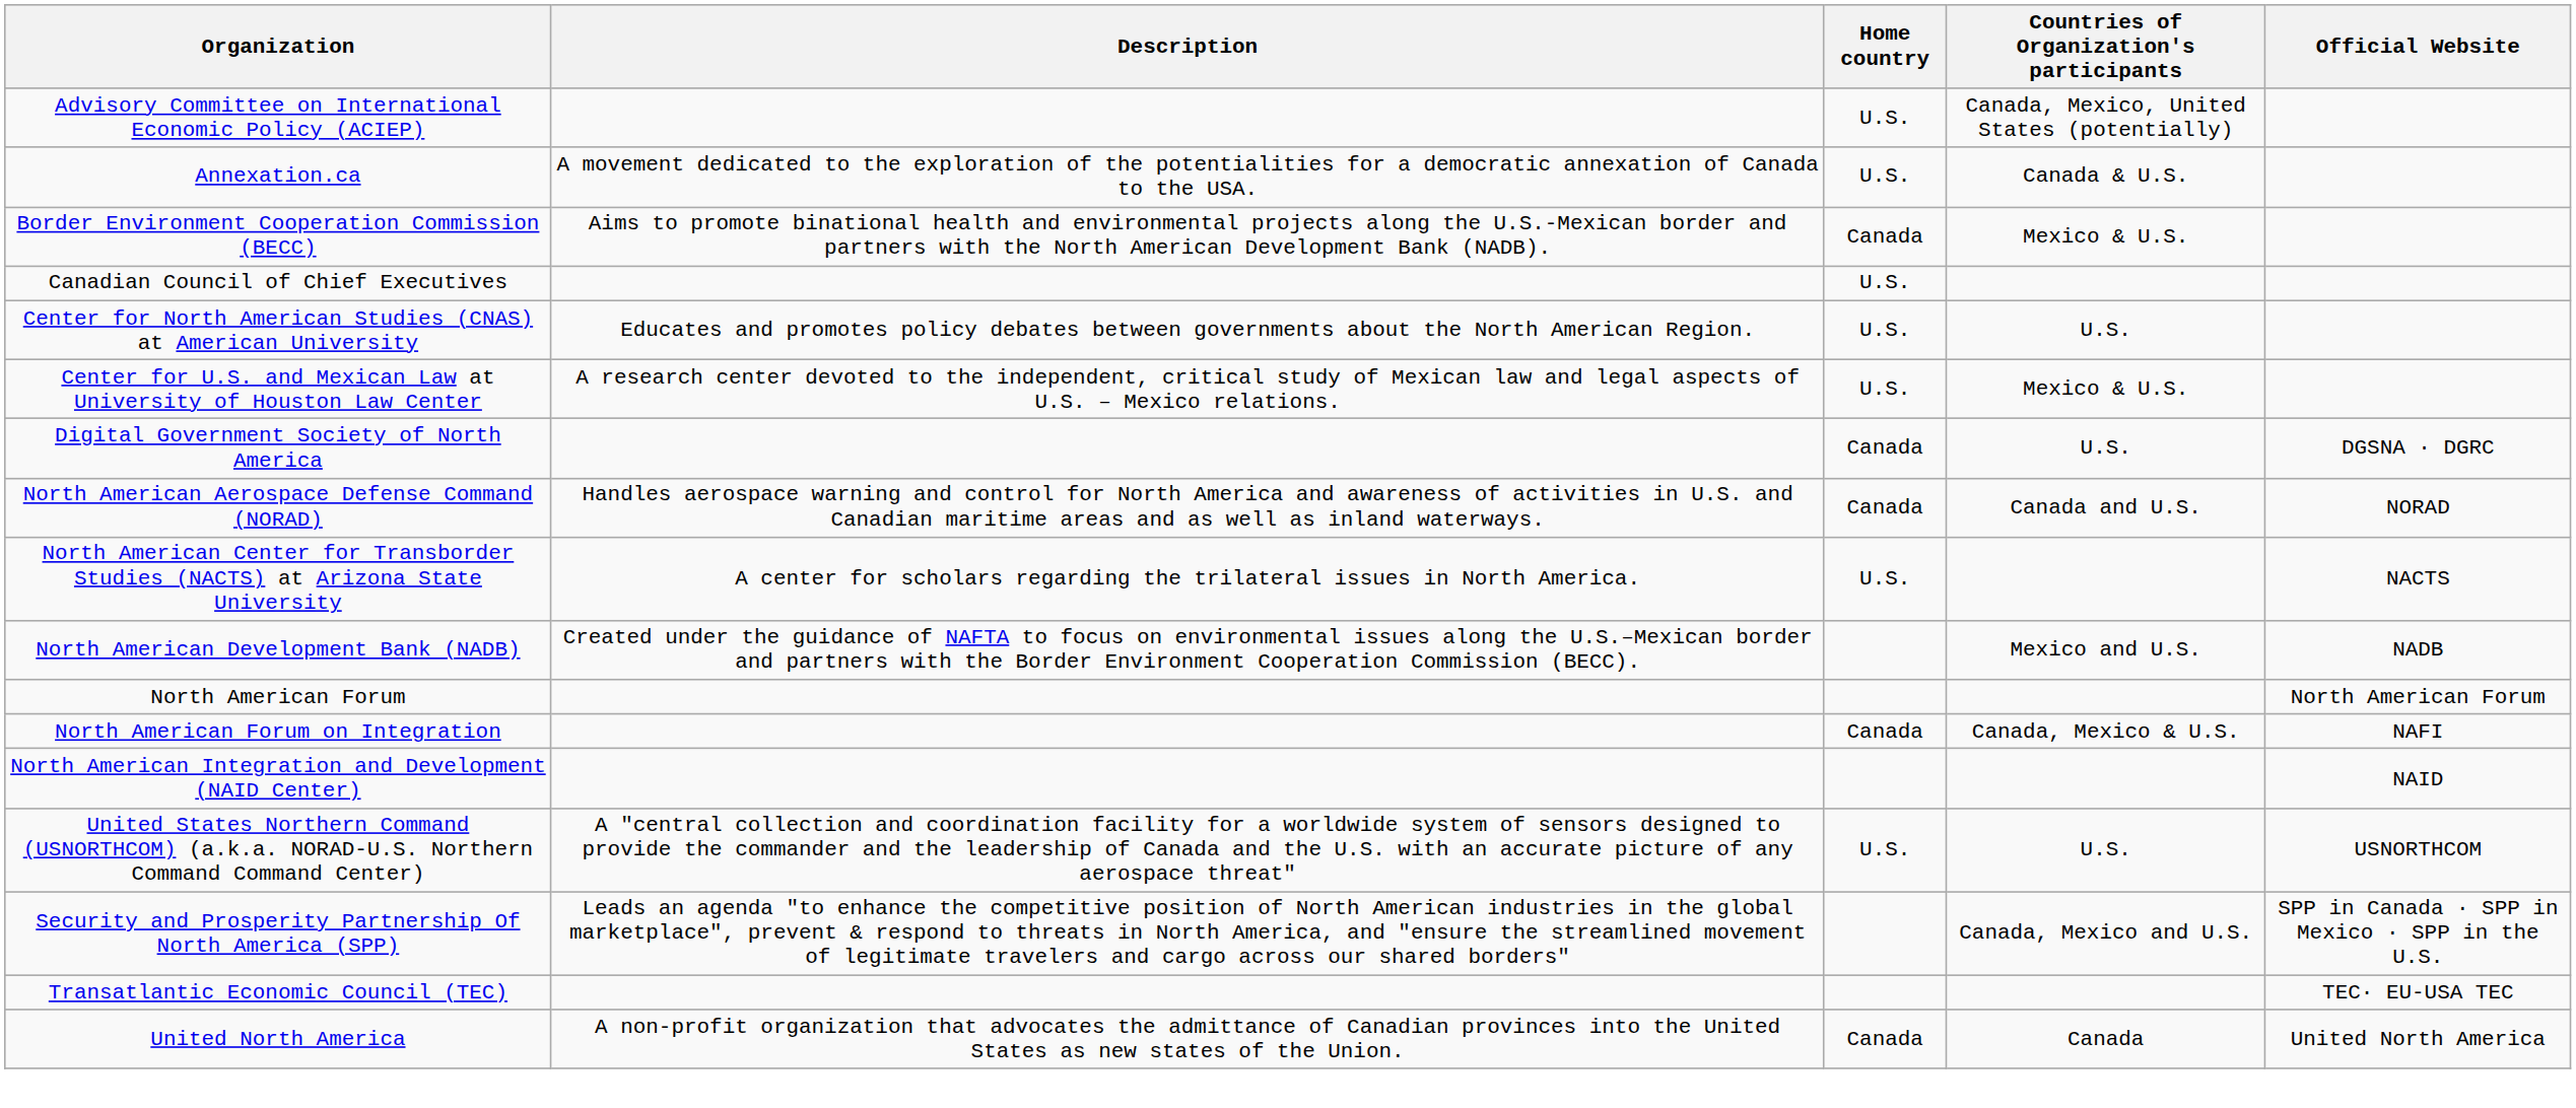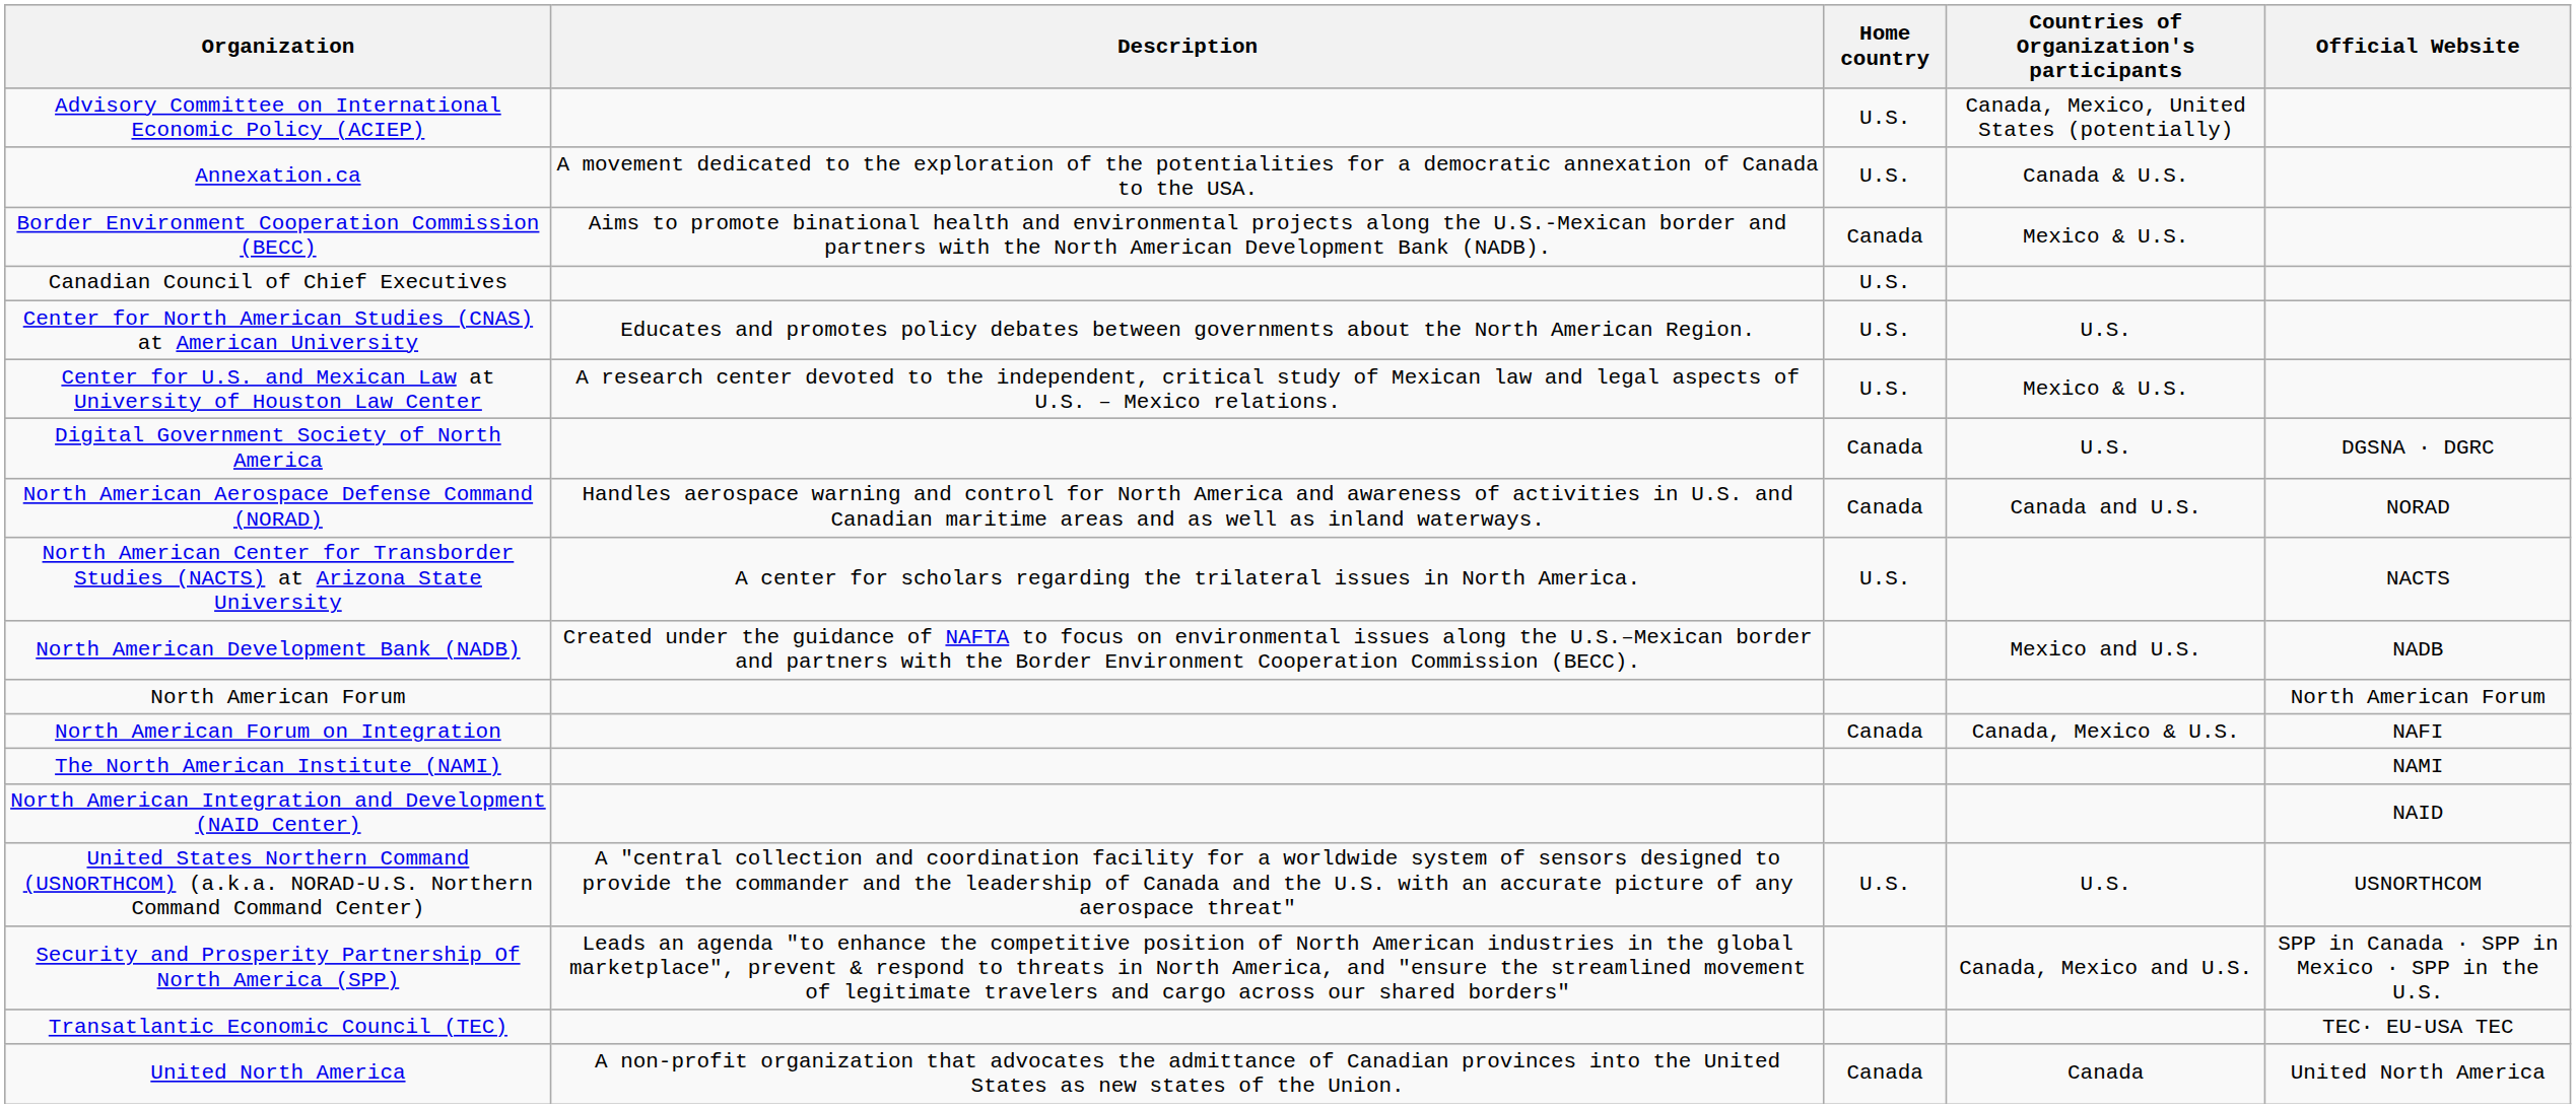+ row: The North American Institute (NAMI) | NAMI
